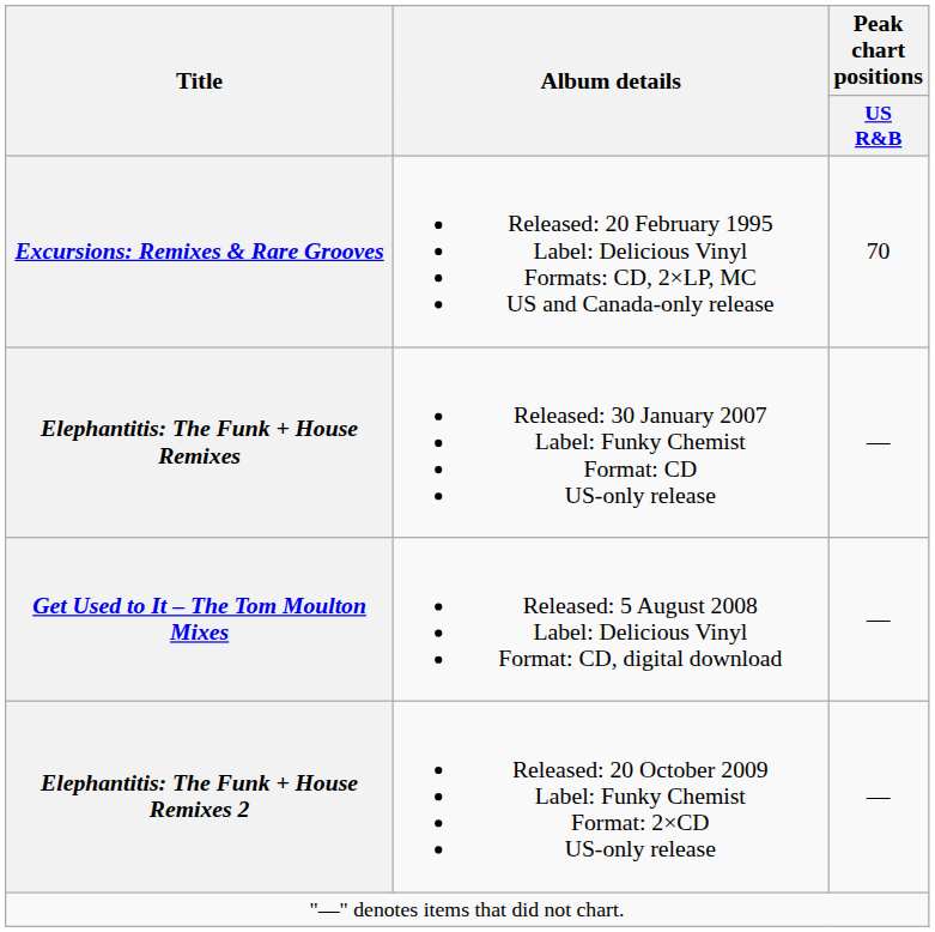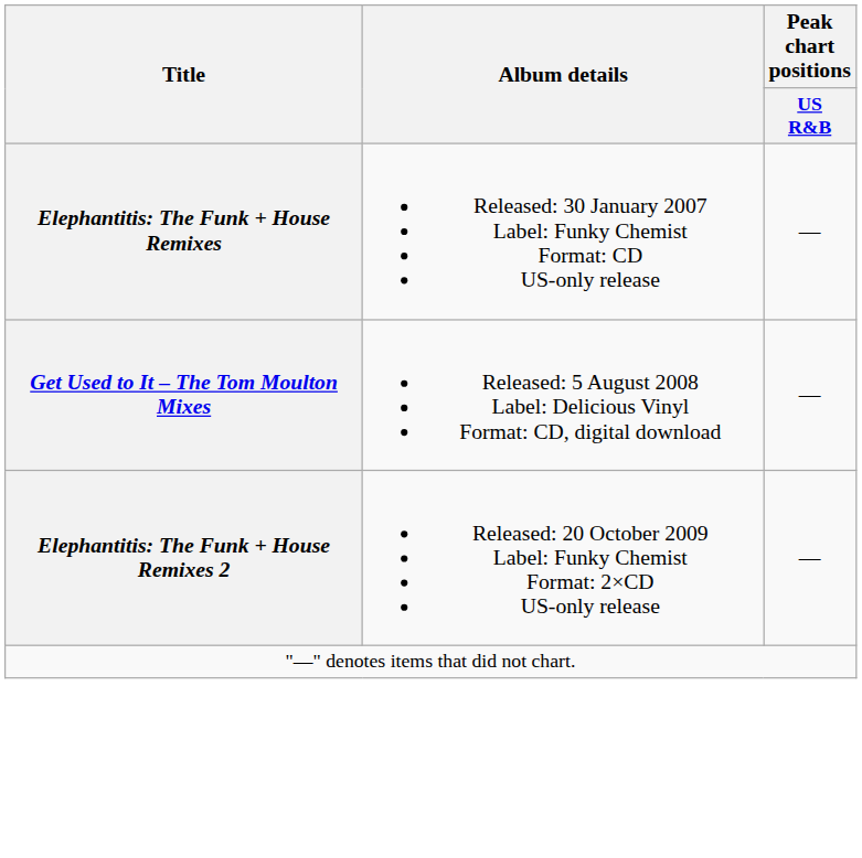- row: Excursions: Remixes & Rare Grooves | Released: 20 February 1995 Label: Delicious Vinyl Formats: CD, 2×LP, MC US and Canada-only release | 70
